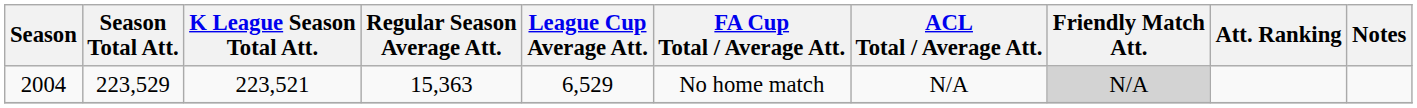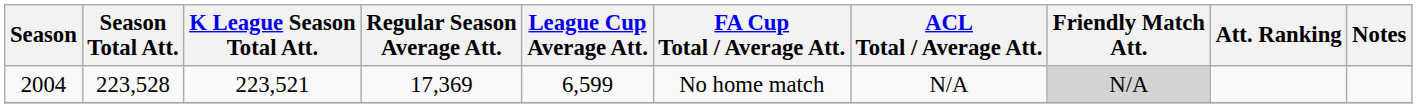2004 | Season Total Att.: 223,529 -> 223,528
2004 | Regular Season Average Att.: 15,363 -> 17,369
2004 | League Cup Average Att.: 6,529 -> 6,599
